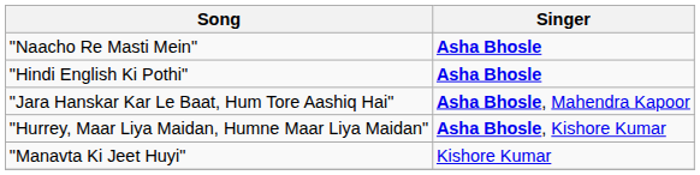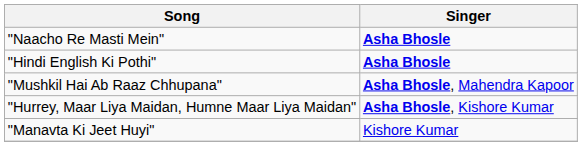- row: "Jara Hanskar Kar Le Baat, Hum Tore Aashiq Hai" | Asha Bhosle, Mahendra Kapoor
+ row: "Mushkil Hai Ab Raaz Chhupana" | Asha Bhosle, Mahendra Kapoor
